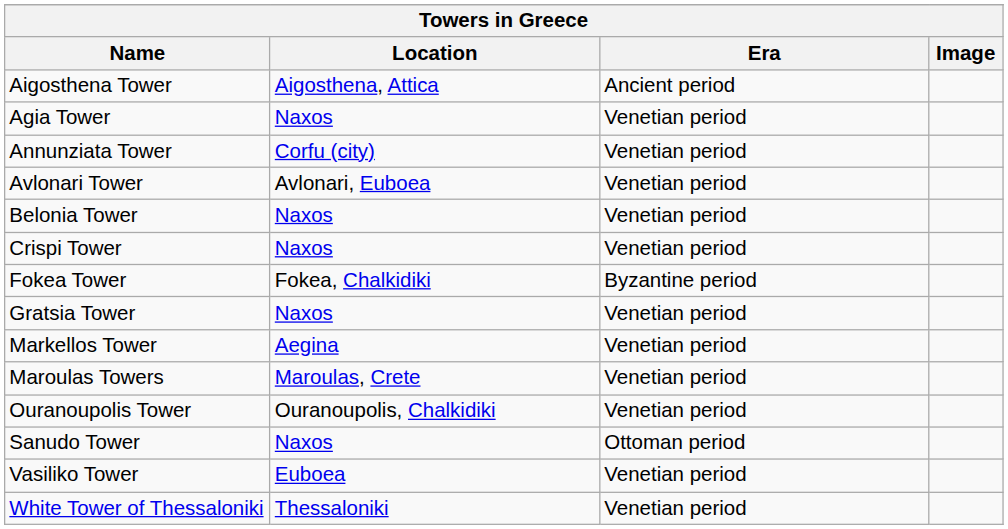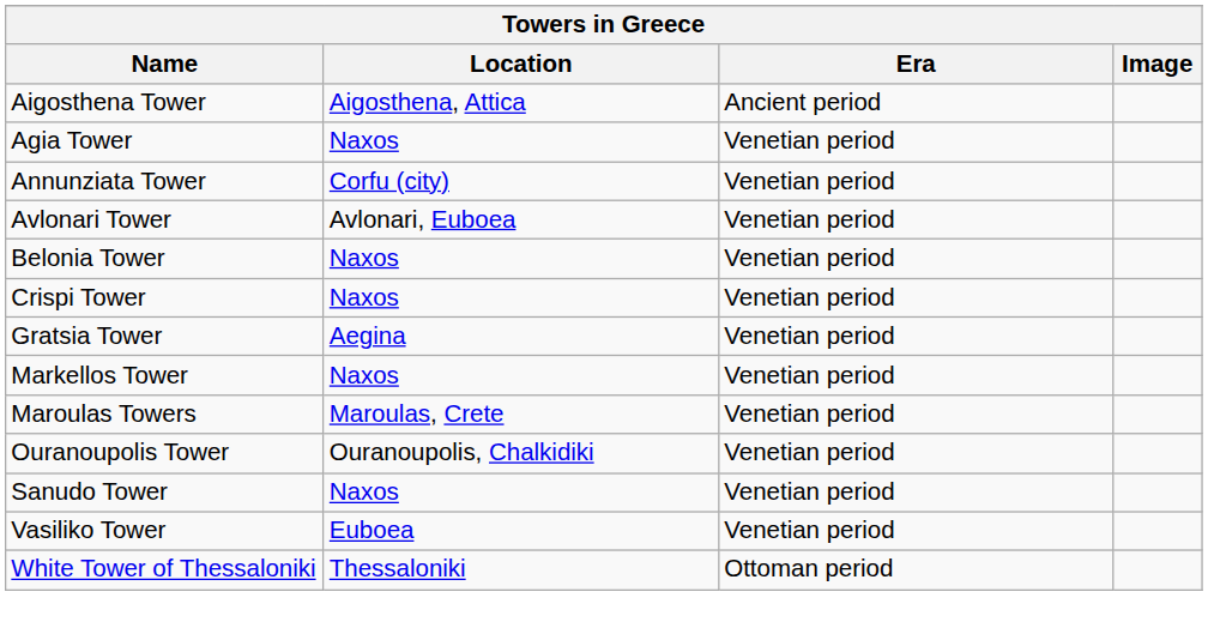- row: Fokea Tower | Fokea, Chalkidiki | Byzantine period
Gratsia Tower | Location: Naxos -> Aegina
Markellos Tower | Location: Aegina -> Naxos
Sanudo Tower | Era: Ottoman period -> Venetian period
White Tower of Thessaloniki | Era: Venetian period -> Ottoman period
